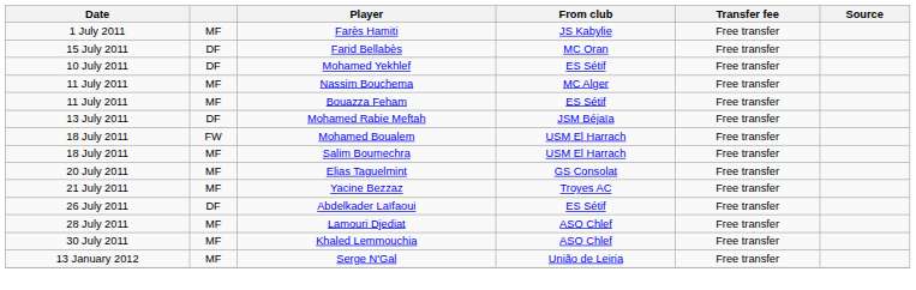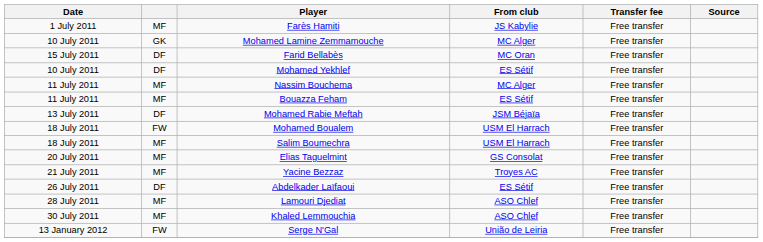+ row: 10 July 2011 | GK | Mohamed Lamine Zemmamouche | MC Alger | Free transfer
Serge N'Gal | column 2: MF -> FW
